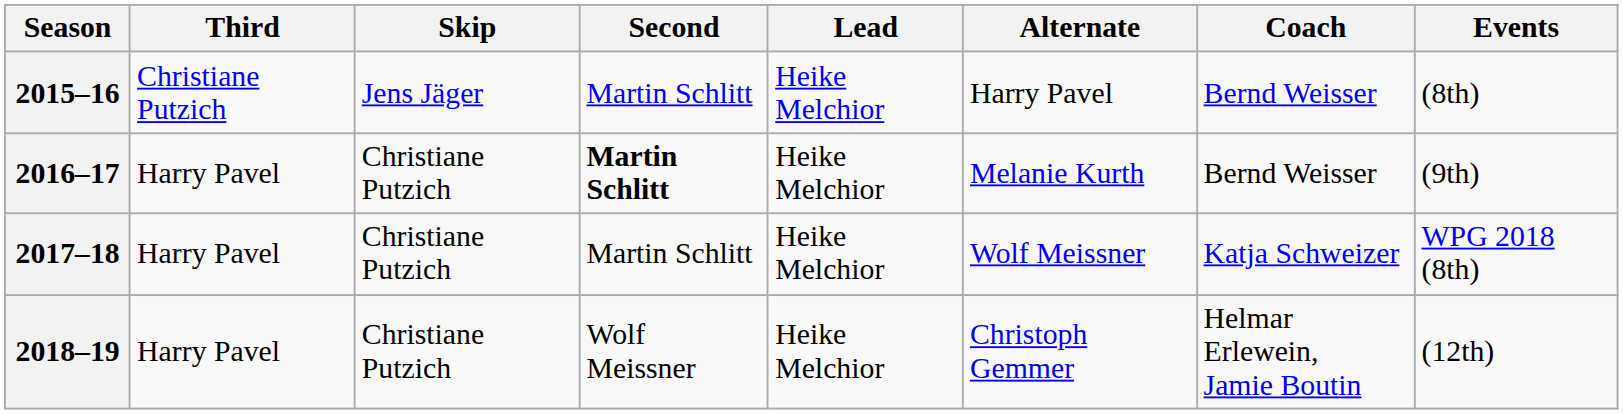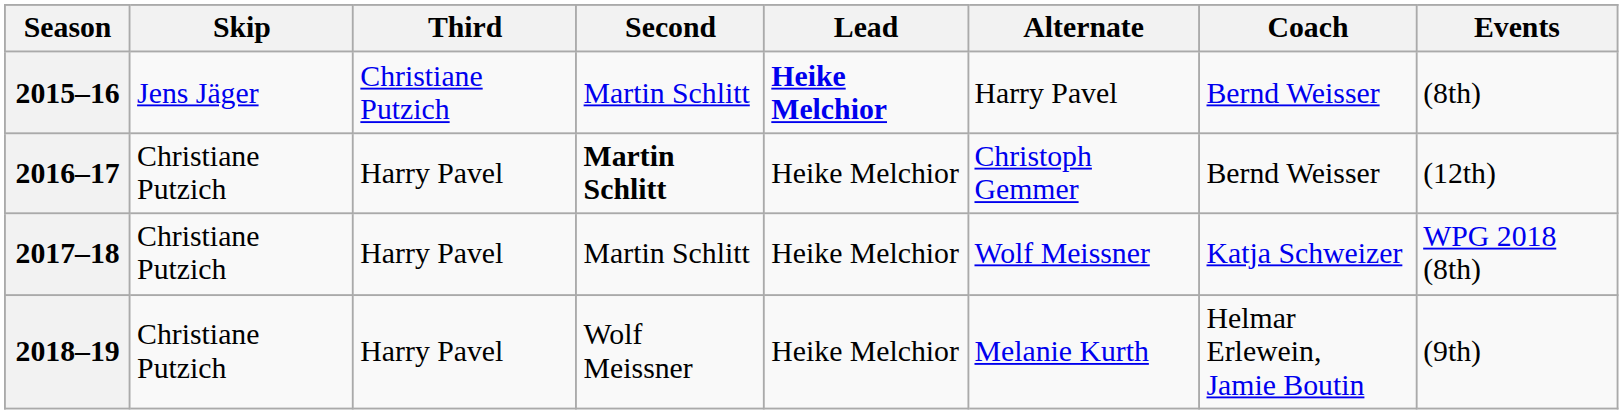columns swapped: Skip <-> Third
2015–16 | Lead: normal -> bold
2016–17 | Alternate: Melanie Kurth -> Christoph Gemmer
2016–17 | Events: (9th) -> (12th)
2018–19 | Alternate: Christoph Gemmer -> Melanie Kurth
2018–19 | Events: (12th) -> (9th)
